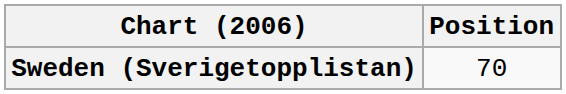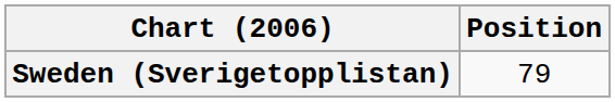Sweden (Sverigetopplistan) | Position: 70 -> 79
